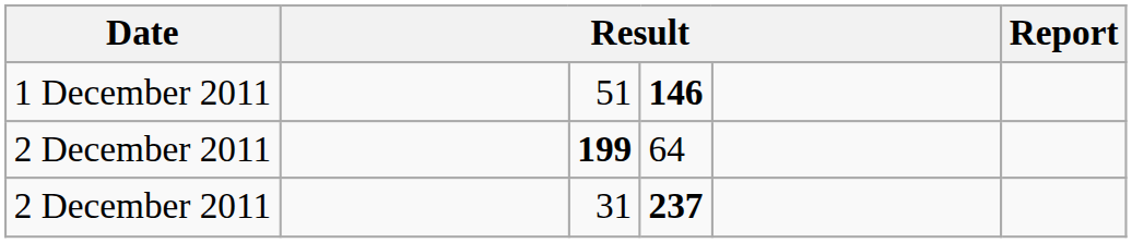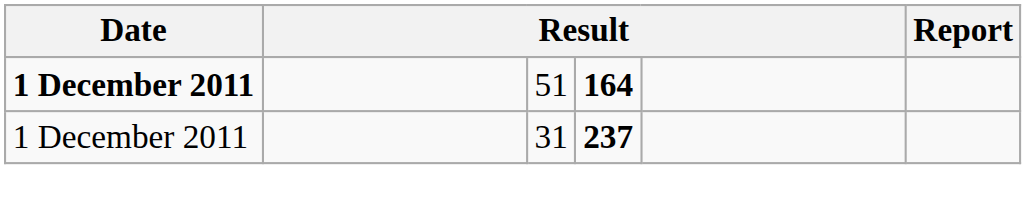51 | Date: normal -> bold
51 | column 4: 146 -> 164
- row: 2 December 2011 | 199 | 64
31 | Date: 2 December 2011 -> 1 December 2011
